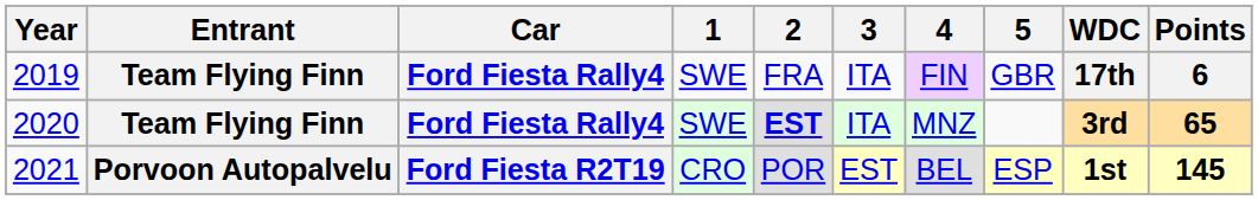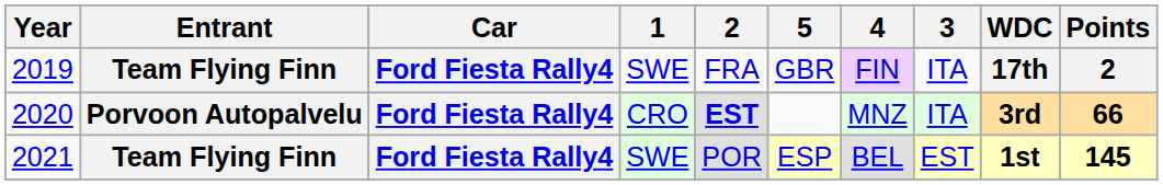columns swapped: 3 <-> 5
2019 | Points: 6 -> 2
2020 | Entrant: Team Flying Finn -> Porvoon Autopalvelu
2020 | 1: SWE -> CRO
2020 | Points: 65 -> 66
2021 | Entrant: Porvoon Autopalvelu -> Team Flying Finn
2021 | Car: Ford Fiesta R2T19 -> Ford Fiesta Rally4
2021 | 1: CRO -> SWE
